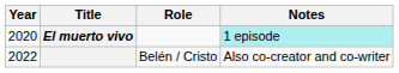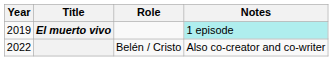El muerto vivo | Year: 2020 -> 2019
